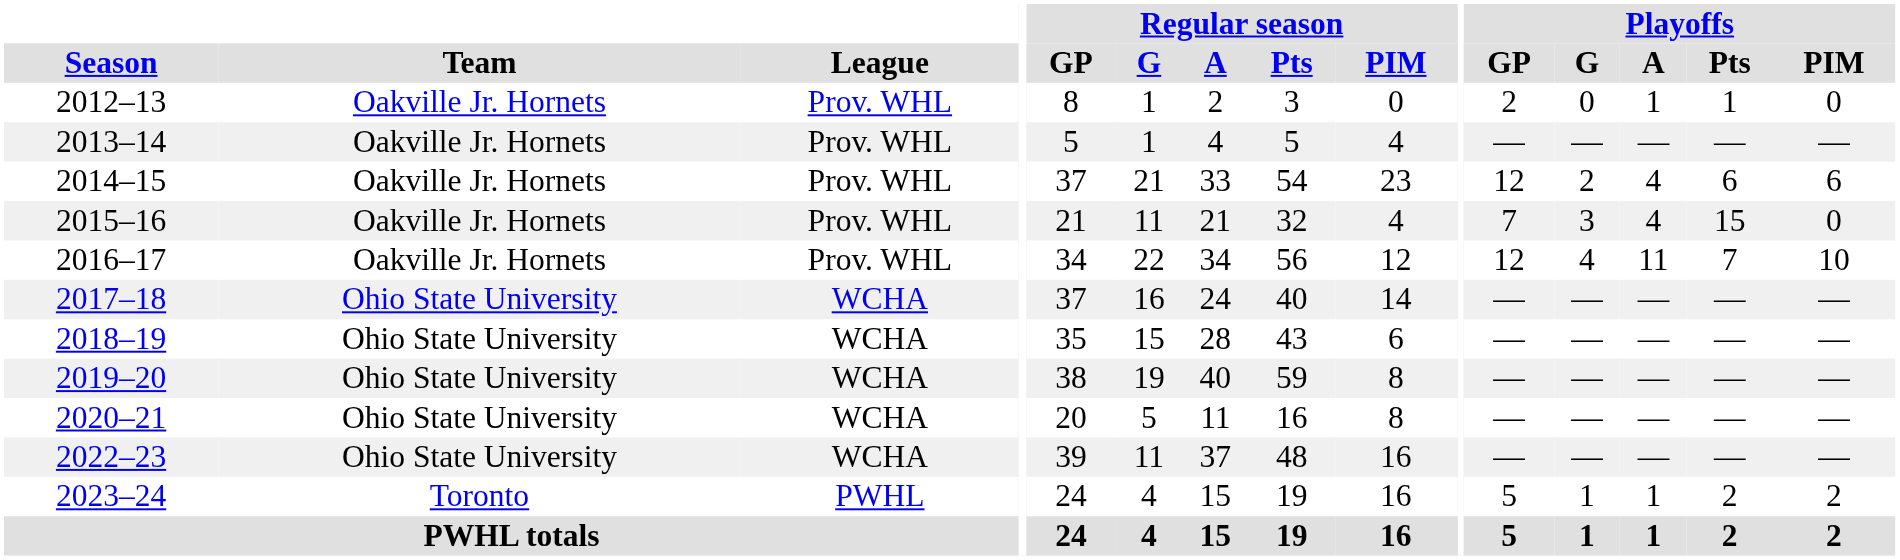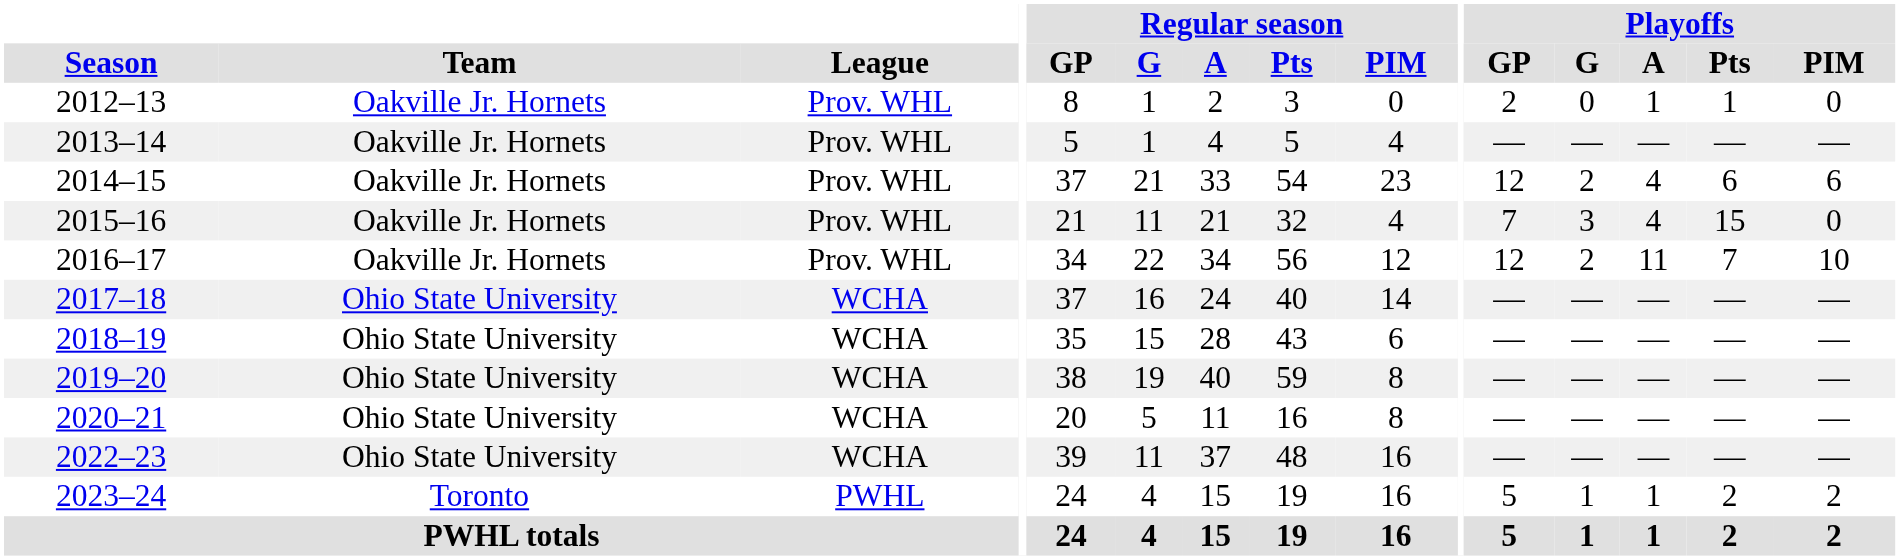2016–17 | Playoffs / G: 4 -> 2
